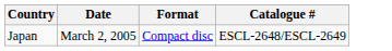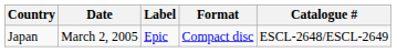+ column: Label | Epic
